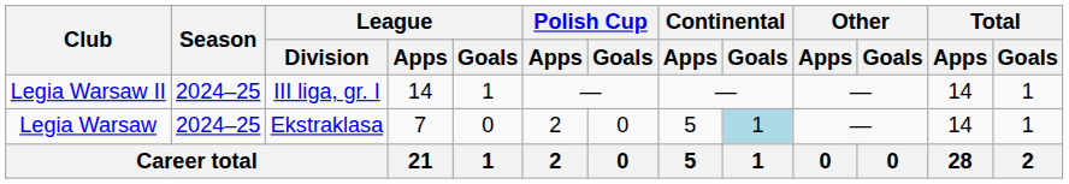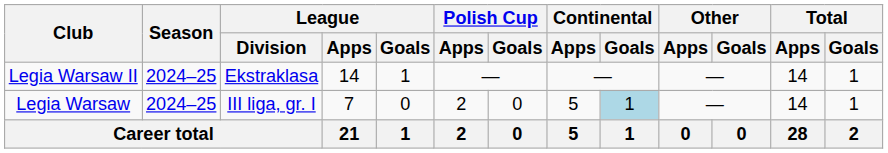Legia Warsaw II | League / Division: III liga, gr. I -> Ekstraklasa
Legia Warsaw | League / Division: Ekstraklasa -> III liga, gr. I
